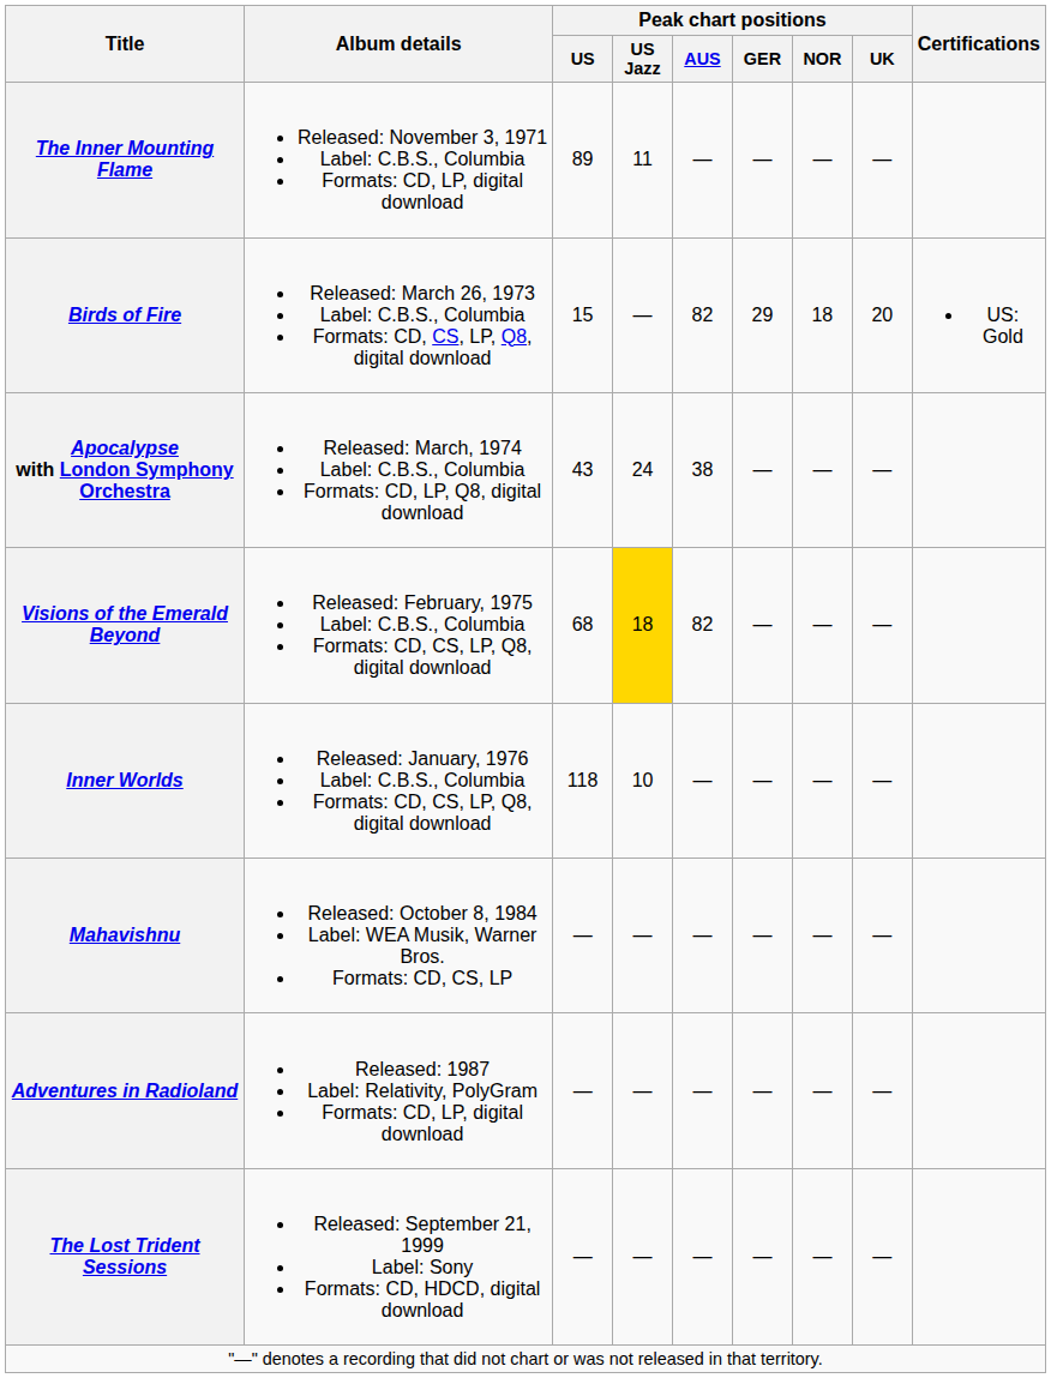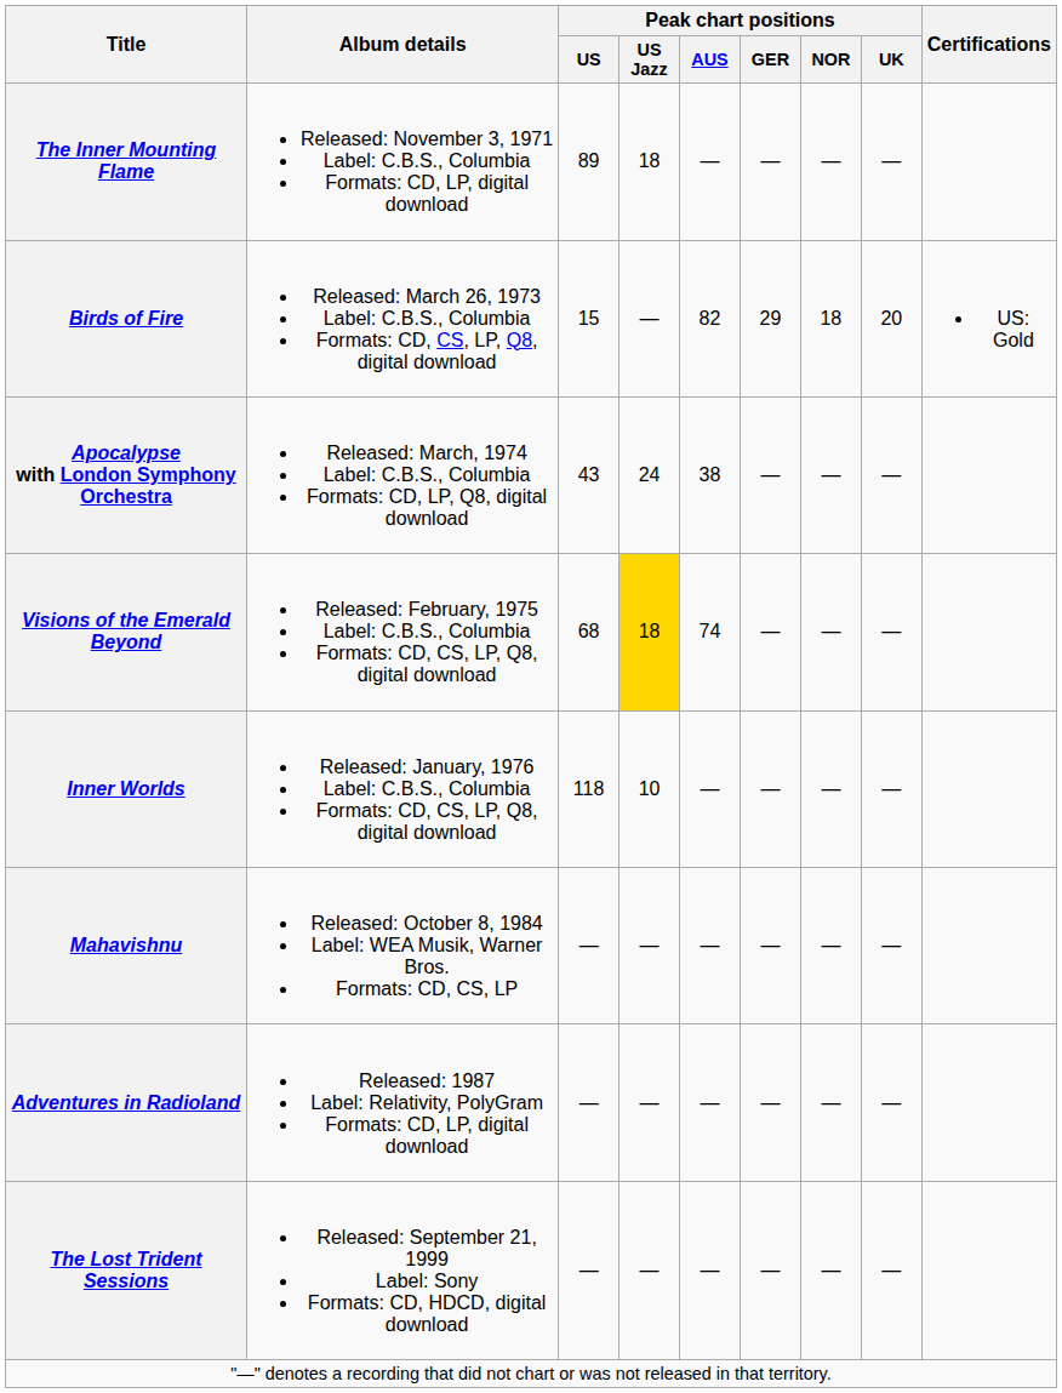The Inner Mounting Flame | Peak chart positions / US Jazz: 11 -> 18
Visions of the Emerald Beyond | Peak chart positions / AUS: 82 -> 74
